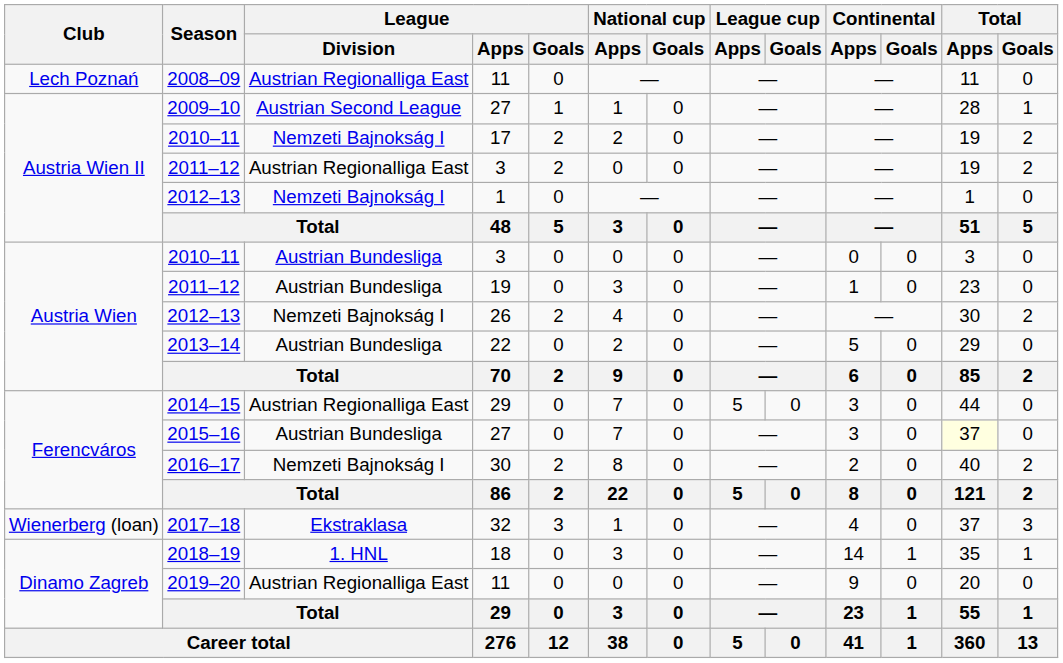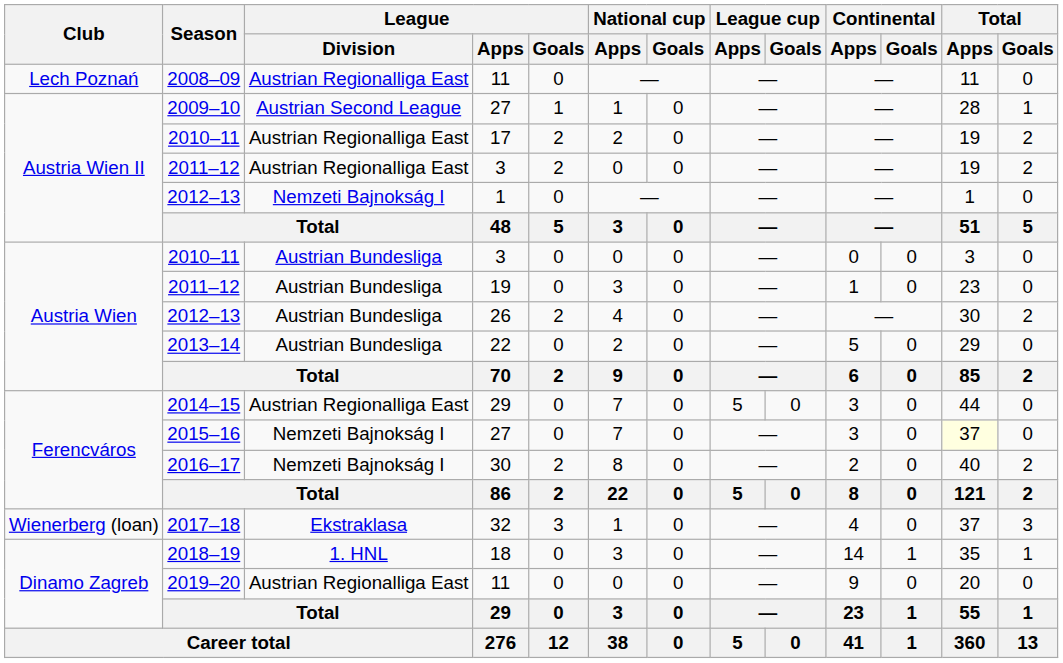2010–11 / 17 | League / Division: Nemzeti Bajnokság I -> Austrian Regionalliga East
2012–13 / 26 | League / Division: Nemzeti Bajnokság I -> Austrian Bundesliga
2015–16 | League / Division: Austrian Bundesliga -> Nemzeti Bajnokság I
